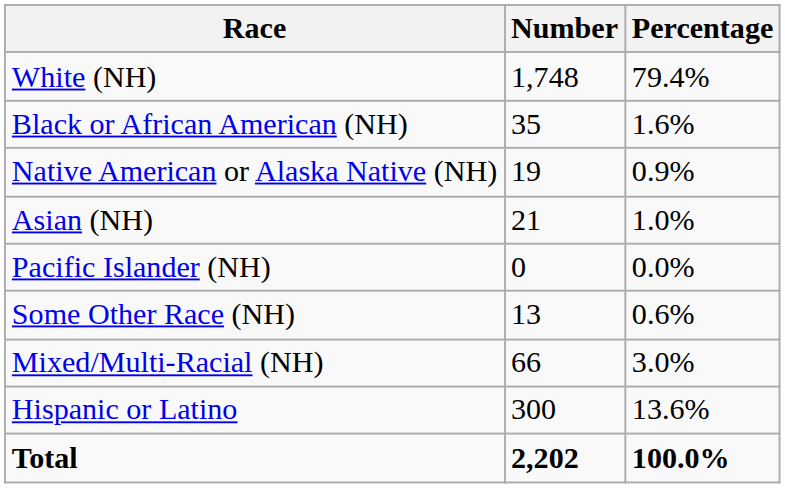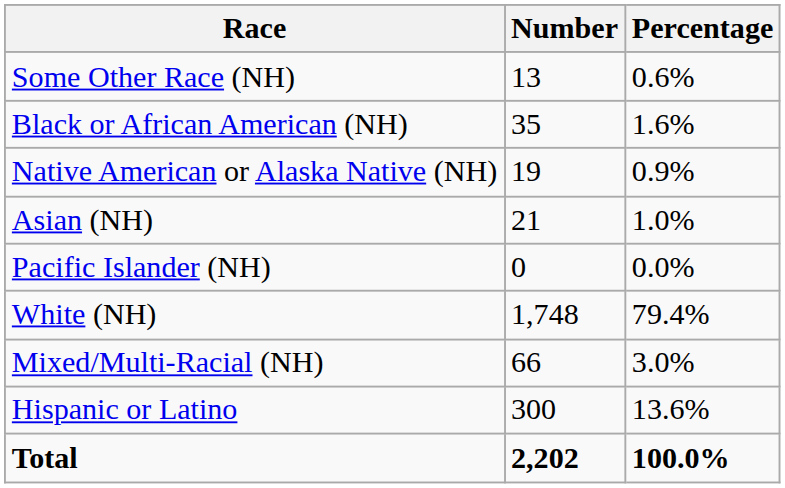rows swapped: White (NH) <-> Some Other Race (NH)
